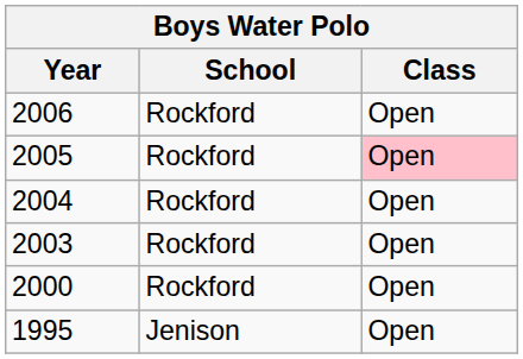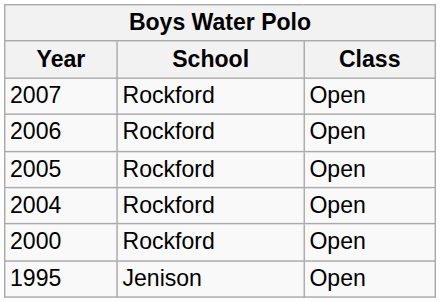+ row: 2007 | Rockford | Open
2005 | Class: pink background -> no background
- row: 2003 | Rockford | Open
